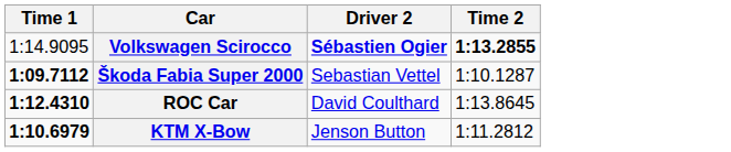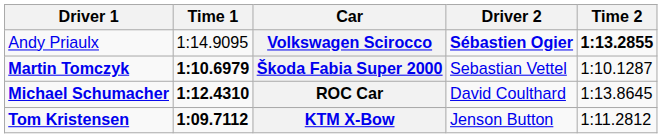+ column: Driver 1 | Andy Priaulx | Martin Tomczyk | Michael Schumacher | Tom Kristensen
Škoda Fabia Super 2000 | Time 1: 1:09.7112 -> 1:10.6979
KTM X-Bow | Time 1: 1:10.6979 -> 1:09.7112
